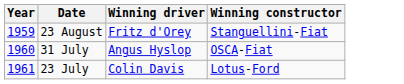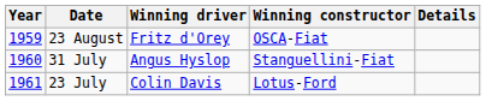+ column: Details
23 August | Winning constructor: Stanguellini-Fiat -> OSCA-Fiat
31 July | Winning constructor: OSCA-Fiat -> Stanguellini-Fiat
